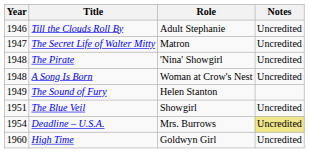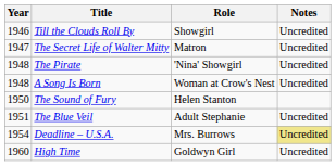Till the Clouds Roll By | Role: Adult Stephanie -> Showgirl
The Sound of Fury | Year: 1949 -> 1950
The Blue Veil | Role: Showgirl -> Adult Stephanie
